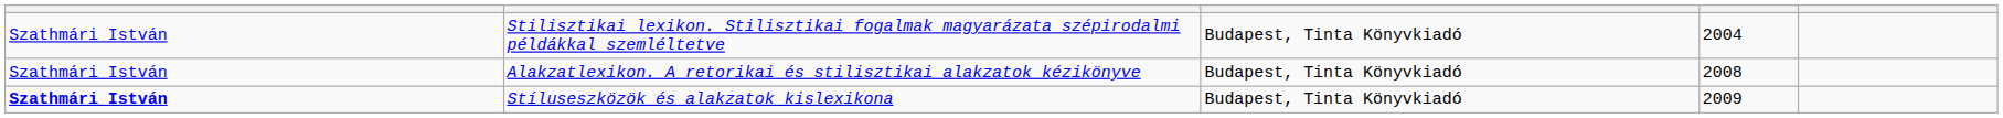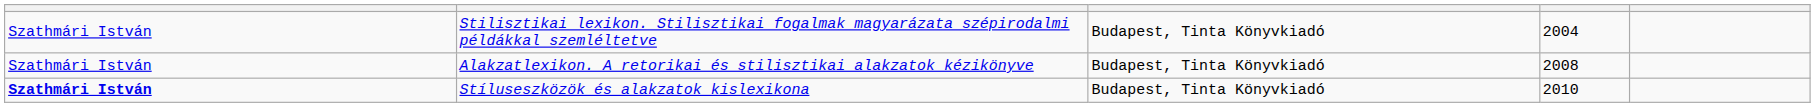Stíluseszközök és alakzatok kislexikona | column 4: 2009 -> 2010
